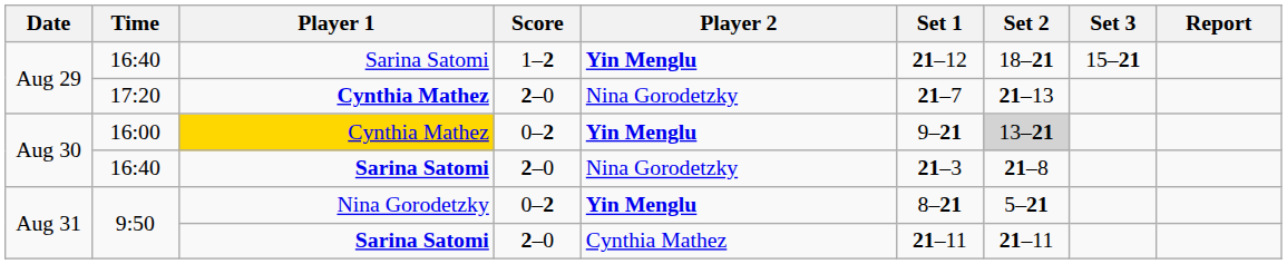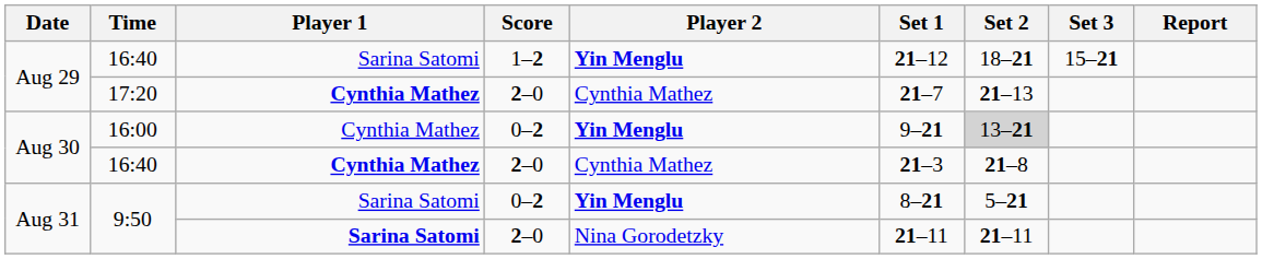17:20 | Player 2: Nina Gorodetzky -> Cynthia Mathez
16:00 | Player 1: gold background -> no background
16:40 / 2–0 | Player 1: Sarina Satomi -> Cynthia Mathez
16:40 / 2–0 | Player 2: Nina Gorodetzky -> Cynthia Mathez
9:50 / 0–2 | Player 1: Nina Gorodetzky -> Sarina Satomi
9:50 / 2–0 | Player 2: Cynthia Mathez -> Nina Gorodetzky
